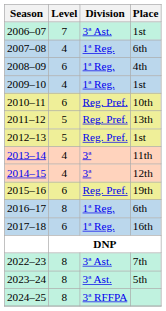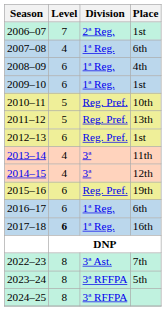2006–07 | Division: 3ª Ast. -> 2ª Reg.
2009–10 | Level: 4 -> 6
2010–11 | Level: 6 -> 5
2012–13 | Level: 5 -> 6
2016–17 | Level: 8 -> 6
2017–18 | Level: normal -> bold
2023–24 | Division: 3ª Ast. -> 3ª RFFPA
